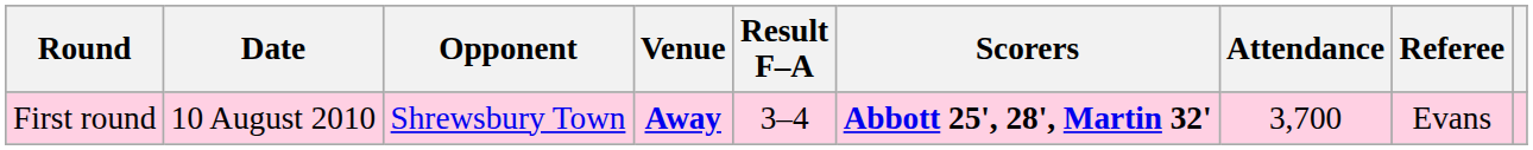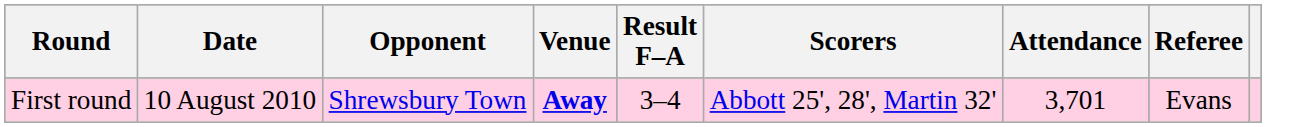First round | Scorers: bold -> normal
First round | Attendance: 3,700 -> 3,701
